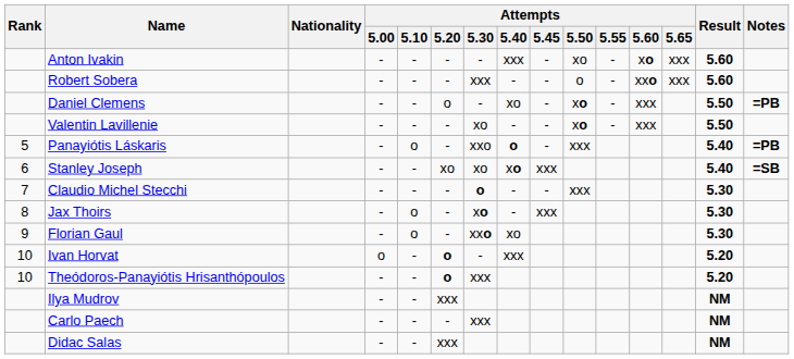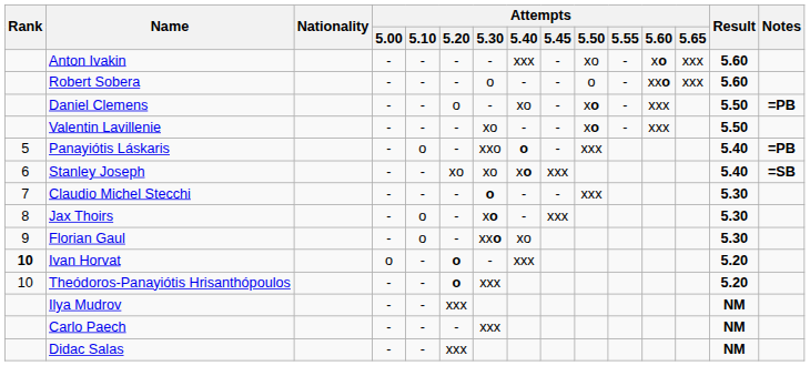Robert Sobera | Attempts / 5.30: xxx -> o
Ivan Horvat | Rank: normal -> bold
